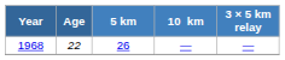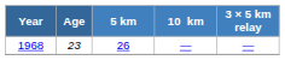1968 | Age: 22 -> 23
